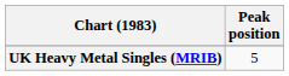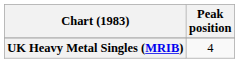UK Heavy Metal Singles (MRIB) | Peak position: 5 -> 4
